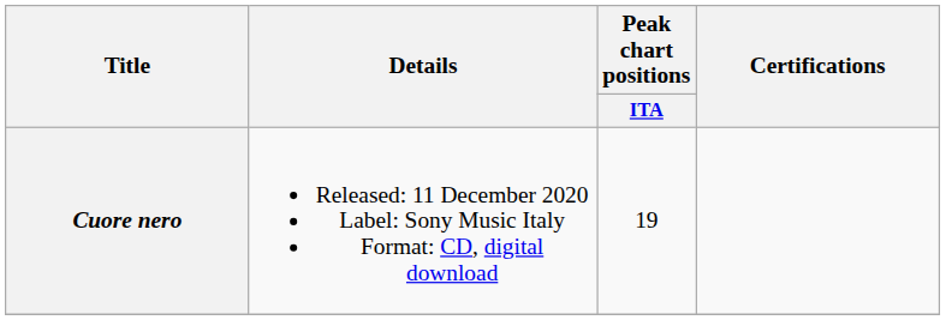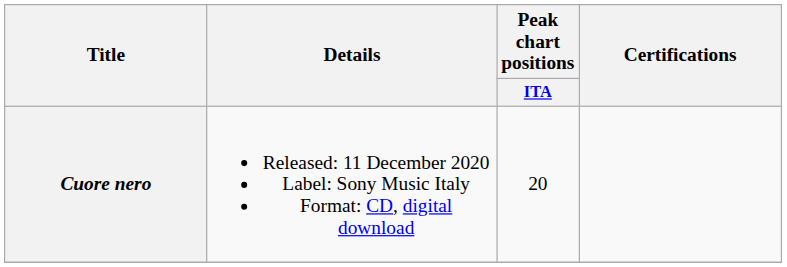Cuore nero | Peak chart positions / ITA: 19 -> 20
